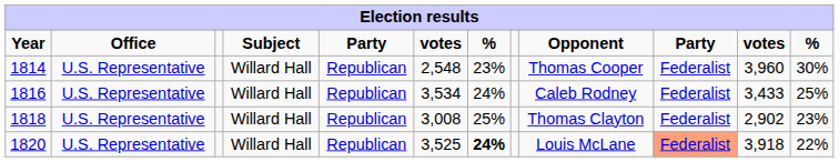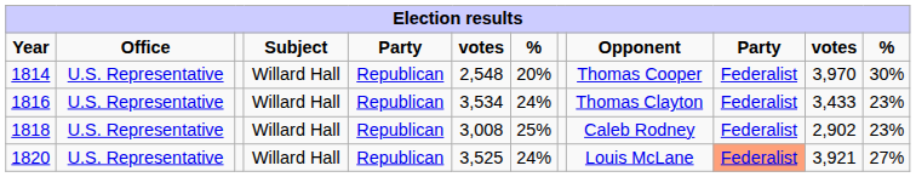1814 | column 7: 23% -> 20%
1814 | column 11: 3,960 -> 3,970
1816 | Opponent: Caleb Rodney -> Thomas Clayton
1816 | column 12: 25% -> 23%
1818 | Opponent: Thomas Clayton -> Caleb Rodney
1820 | column 7: bold -> normal
1820 | column 11: 3,918 -> 3,921
1820 | column 12: 22% -> 27%
